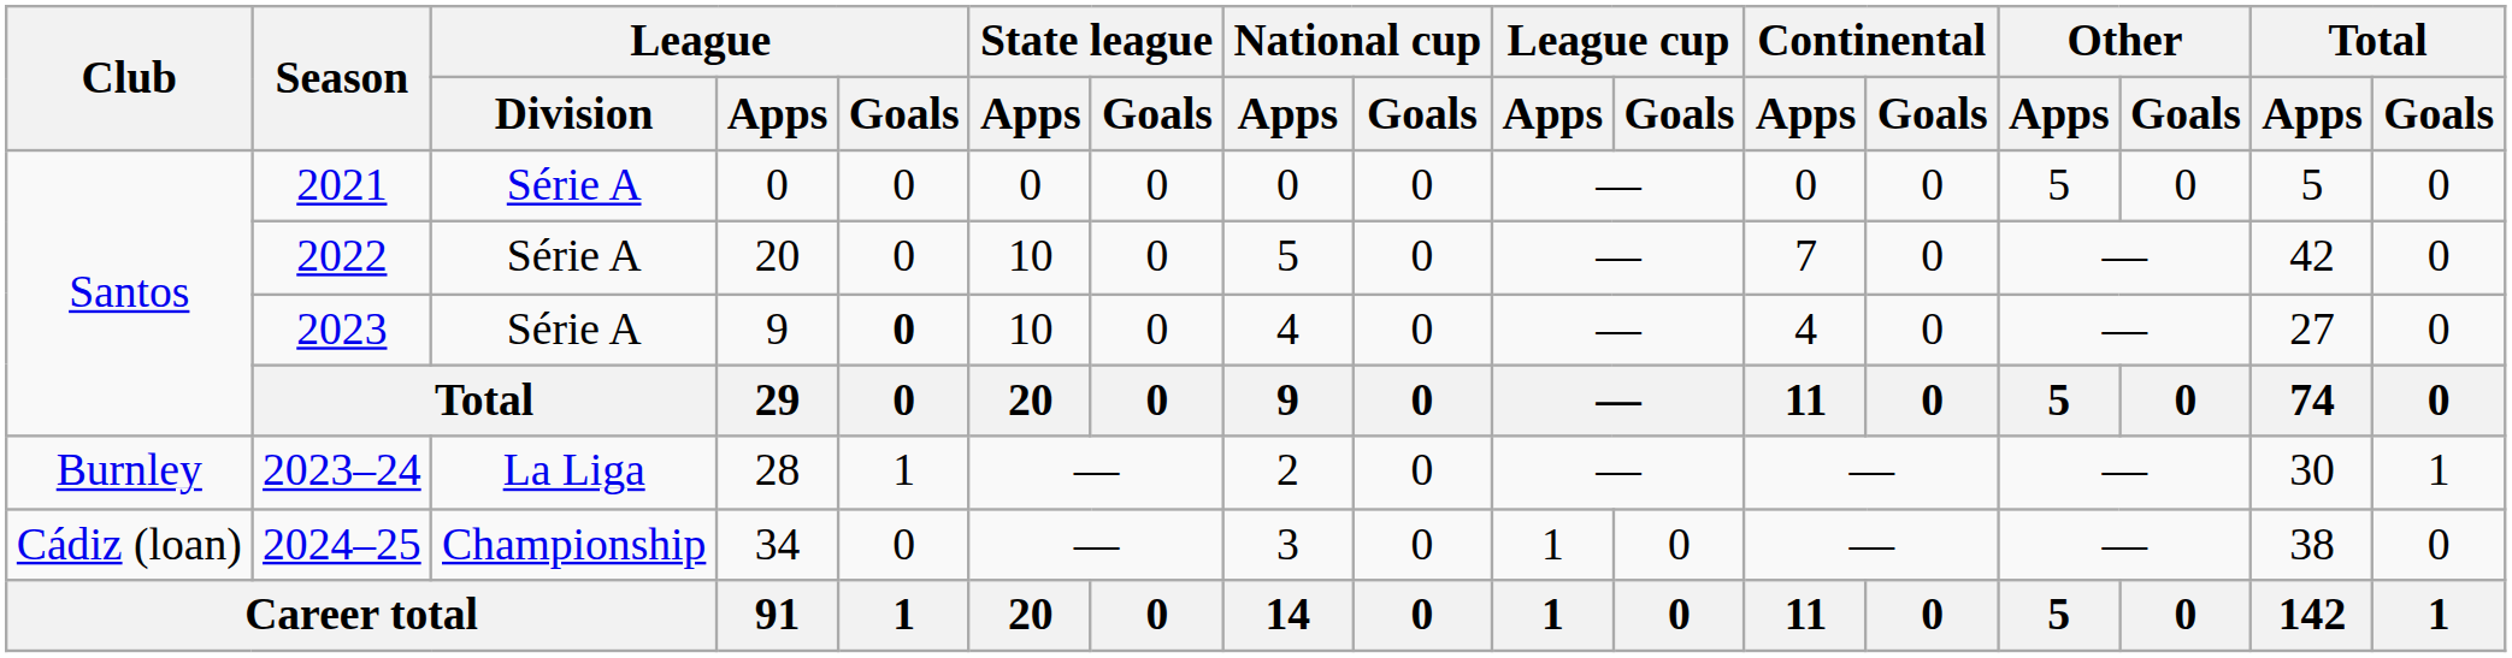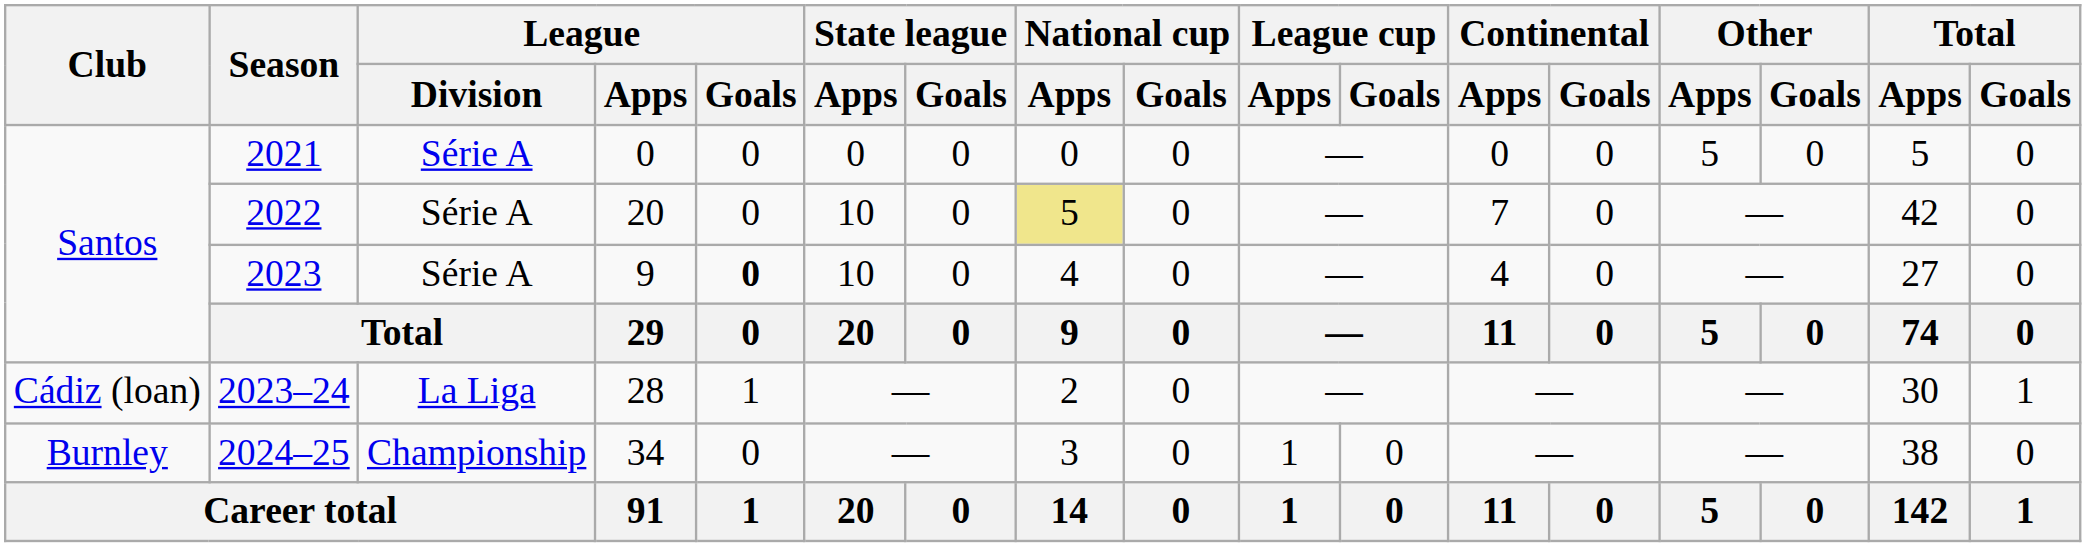2022 | National cup / Apps: no background -> khaki background
2023–24 | Club: Burnley -> Cádiz (loan)
2024–25 | Club: Cádiz (loan) -> Burnley
